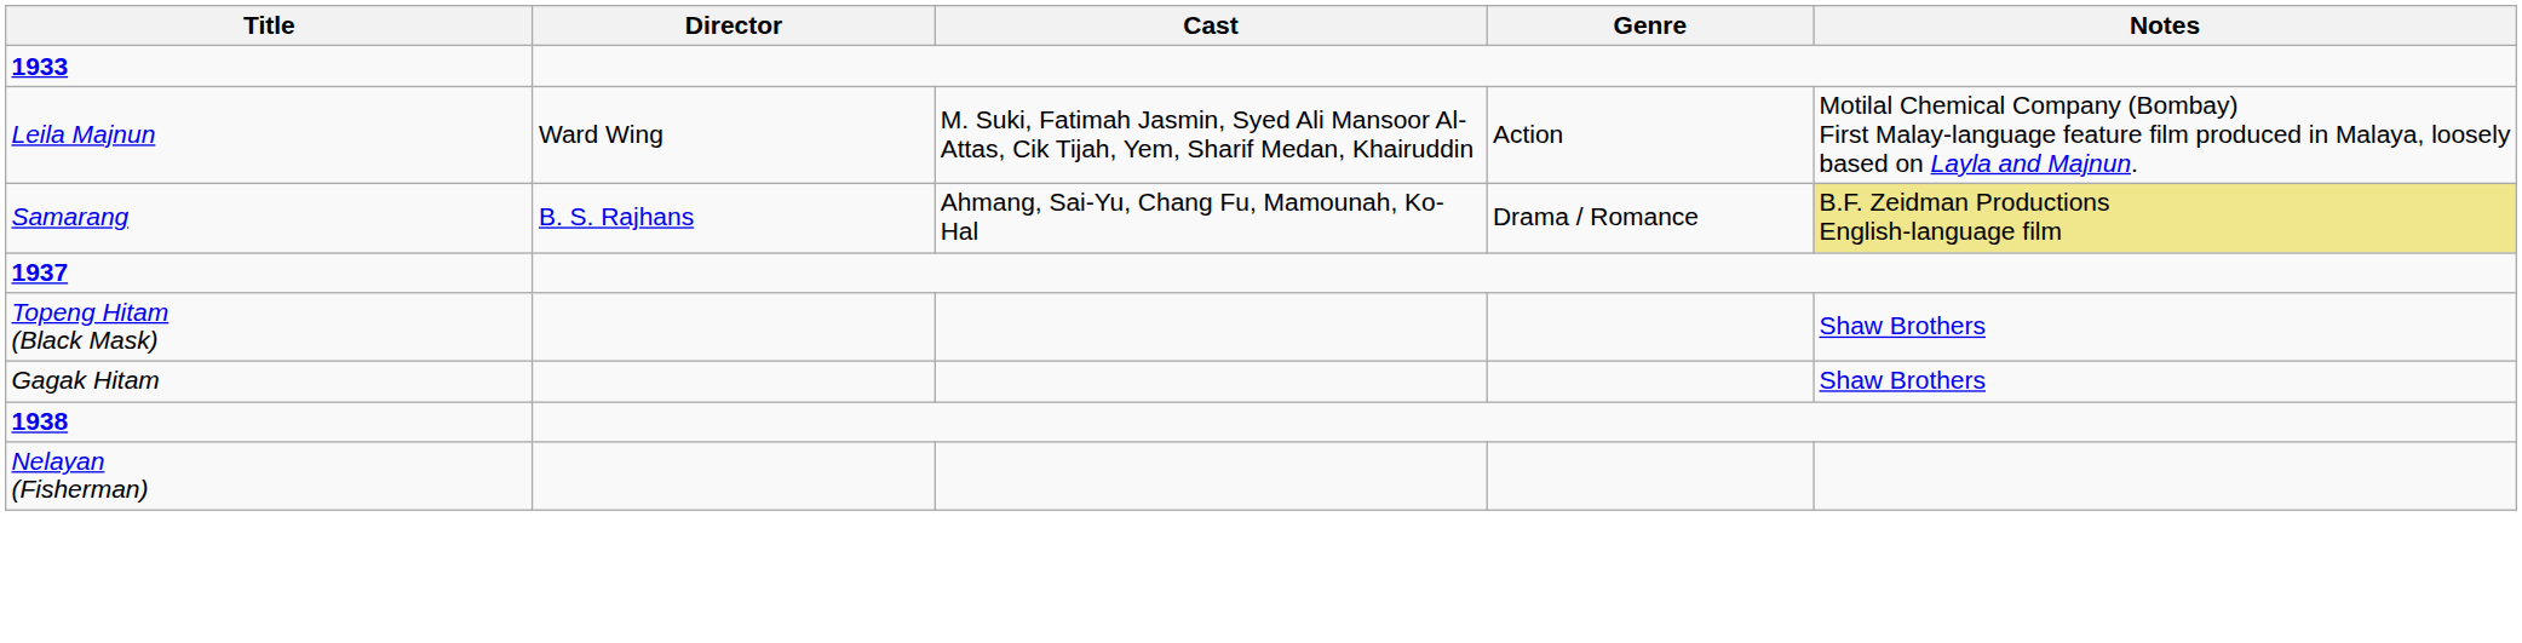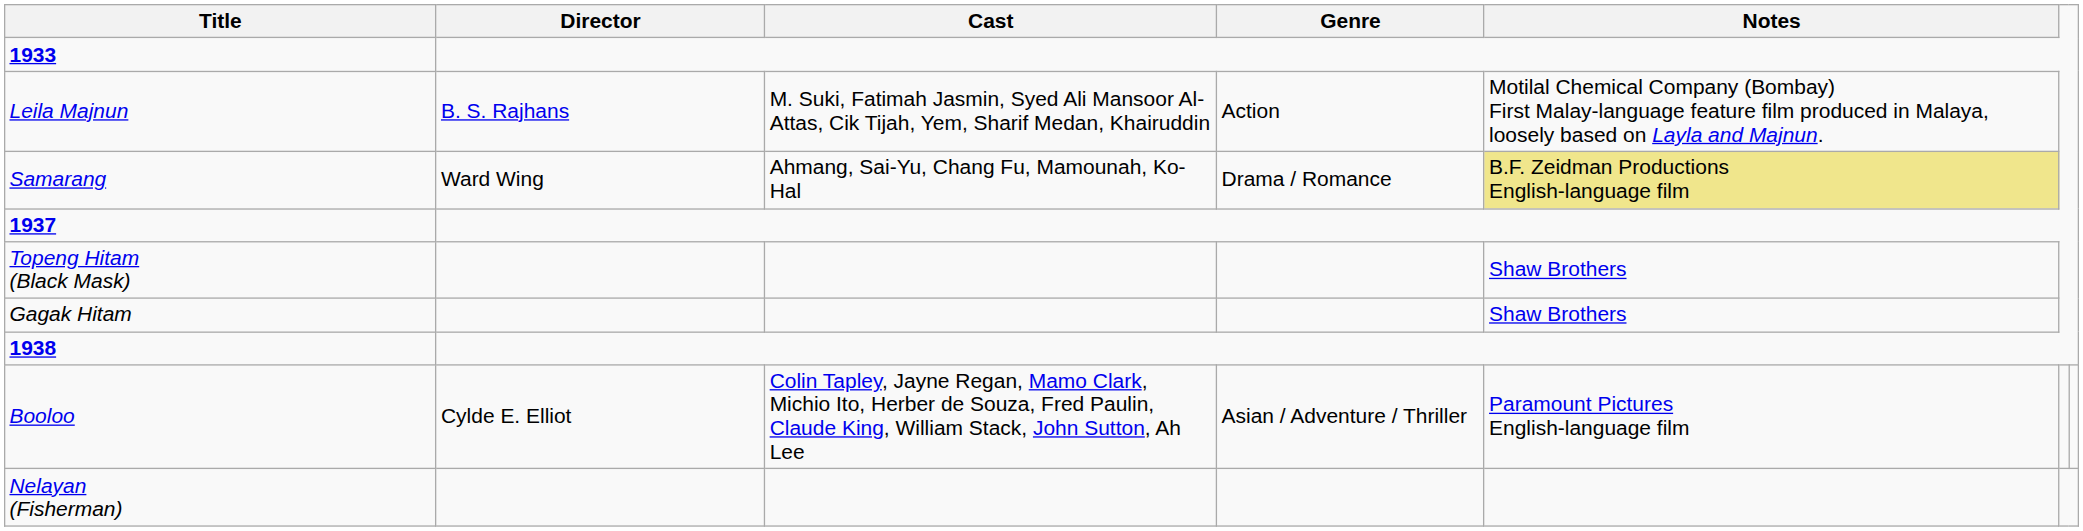Leila Majnun | Director: Ward Wing -> B. S. Rajhans
Samarang | Director: B. S. Rajhans -> Ward Wing
+ row: Booloo | Cylde E. Elliot | Colin Tapley, Jayne Regan, Mamo Clark, Michio Ito, Herber de Souza, Fred Paulin, Claude King, William Stack, John Sutton, Ah Lee | Asian / Adventure / Thriller | Paramount Pictures English-language film
